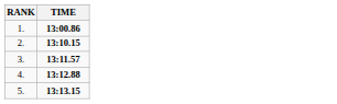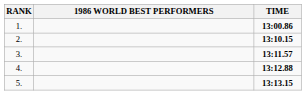+ column: 1986 WORLD BEST PERFORMERS
